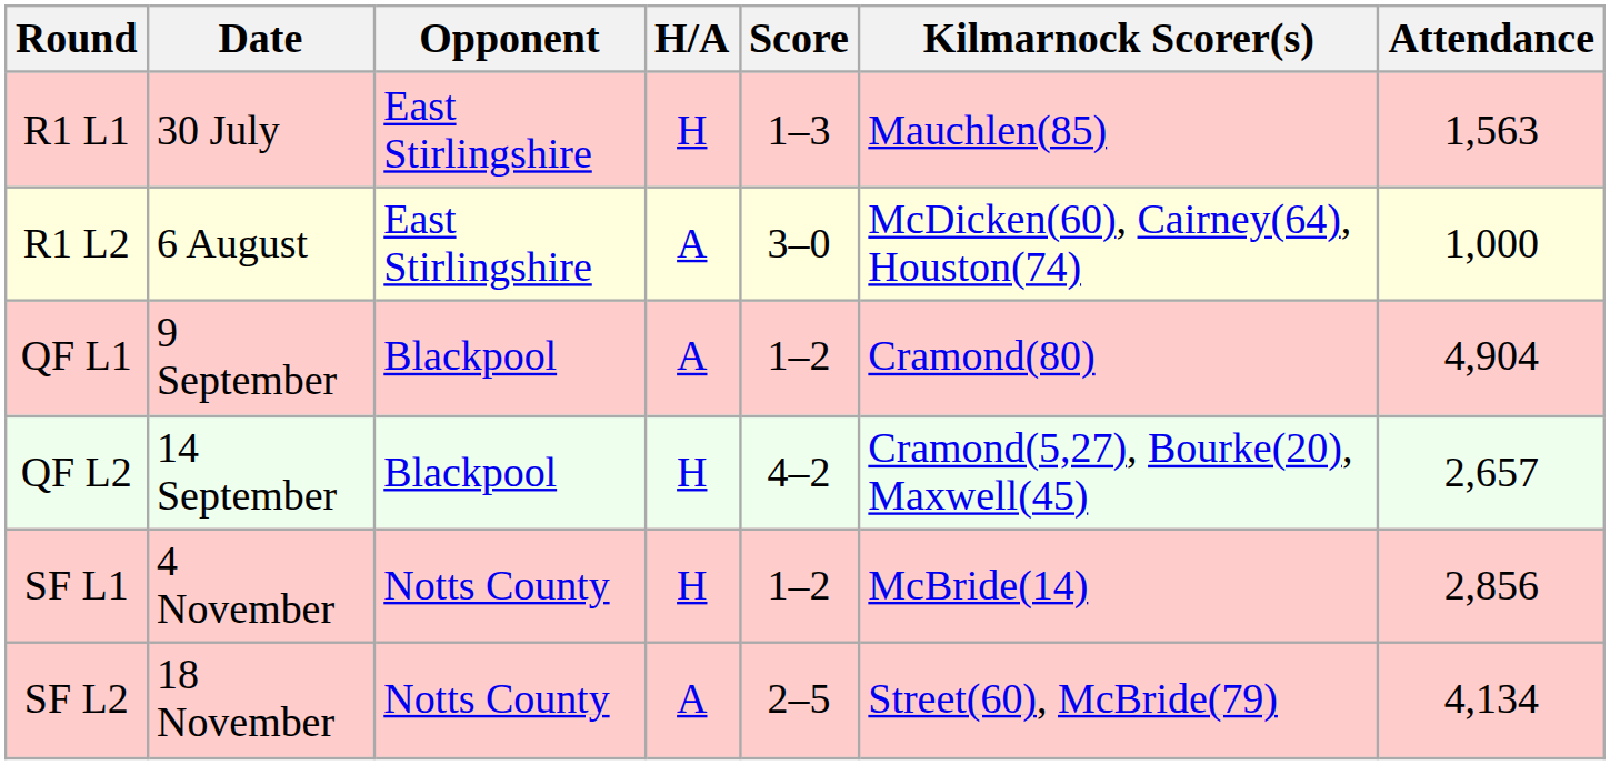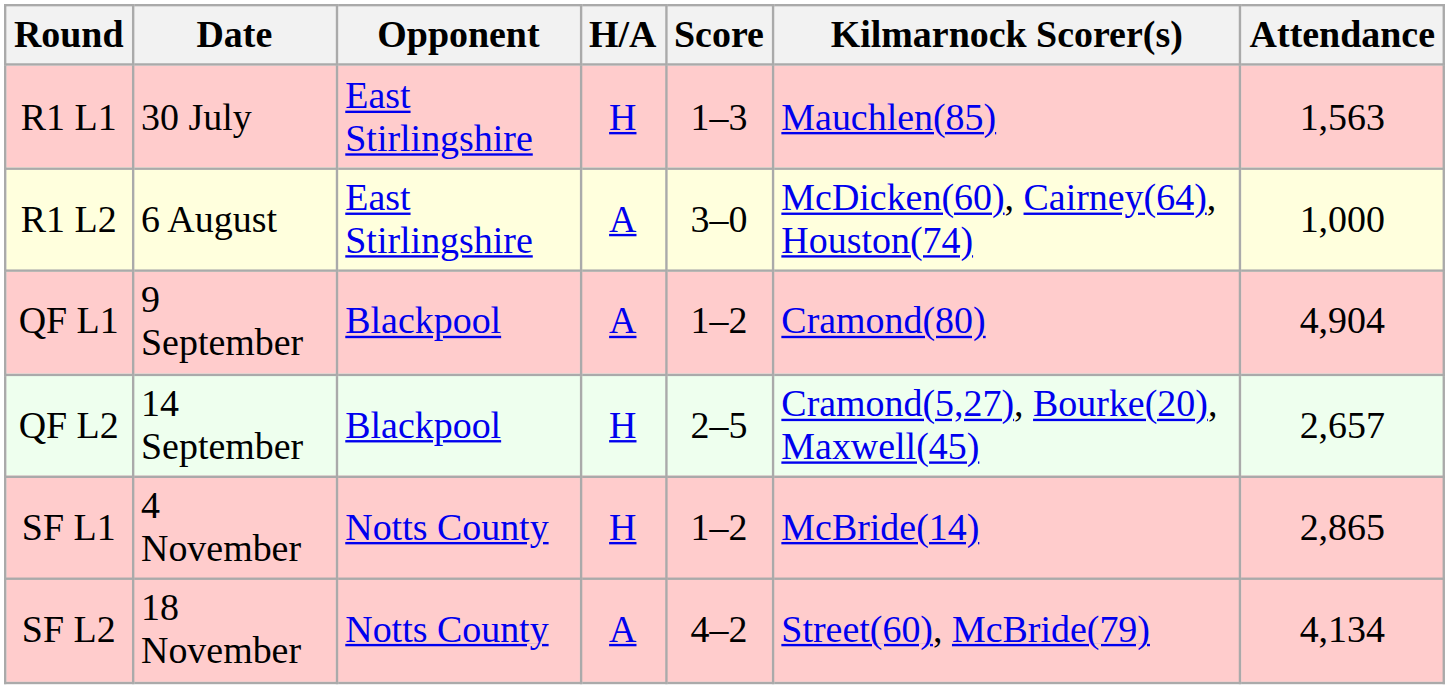QF L2 | Score: 4–2 -> 2–5
SF L1 | Attendance: 2,856 -> 2,865
SF L2 | Score: 2–5 -> 4–2
